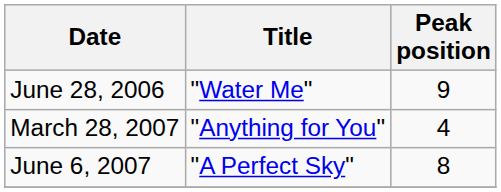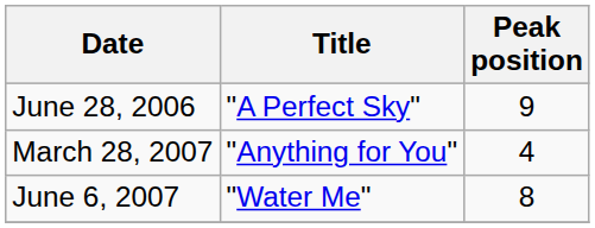June 28, 2006 | Title: "Water Me" -> "A Perfect Sky"
June 6, 2007 | Title: "A Perfect Sky" -> "Water Me"
